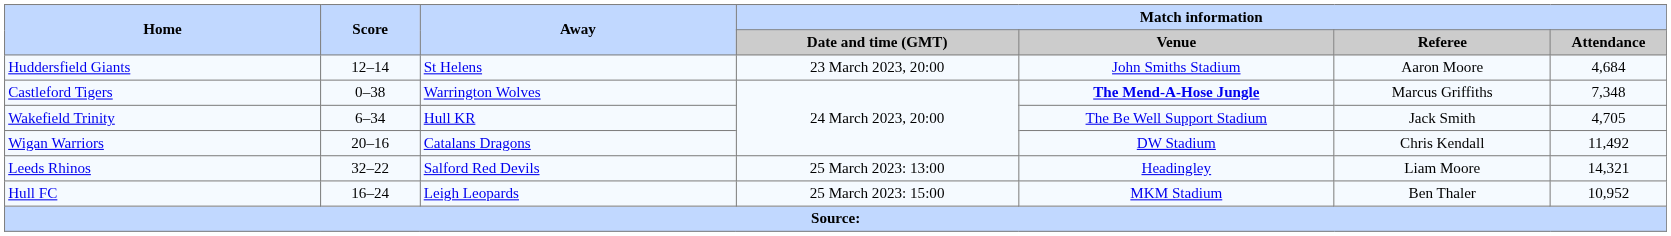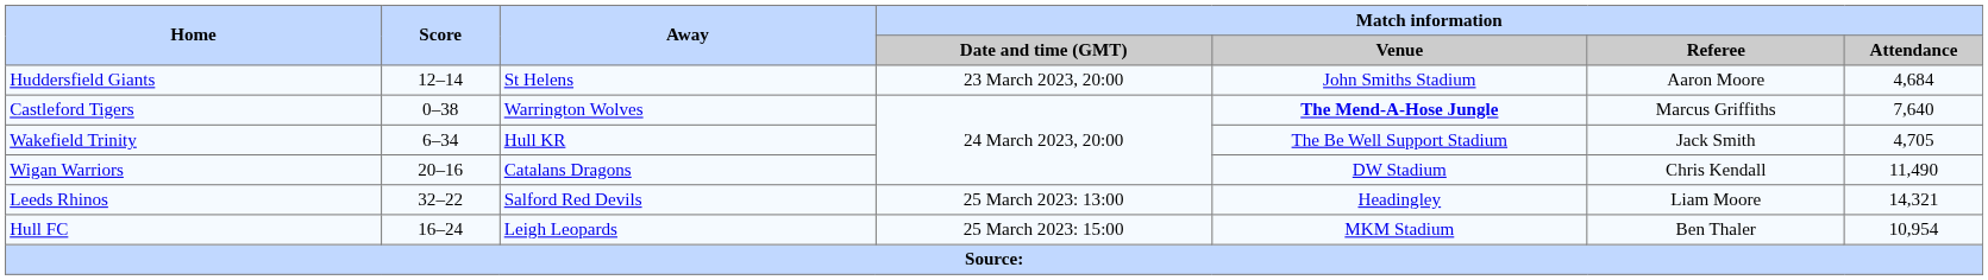Castleford Tigers | Match information / Attendance: 7,348 -> 7,640
Wigan Warriors | Match information / Attendance: 11,492 -> 11,490
Hull FC | Match information / Attendance: 10,952 -> 10,954
